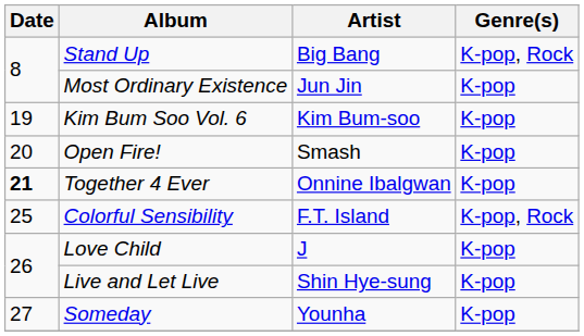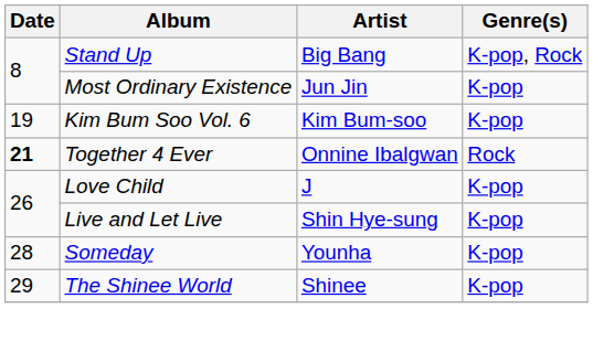- row: 20 | Open Fire! | Smash | K-pop
Together 4 Ever | Genre(s): K-pop -> Rock
- row: 25 | Colorful Sensibility | F.T. Island | K-pop, Rock
Someday | Date: 27 -> 28
+ row: 29 | The Shinee World | Shinee | K-pop
